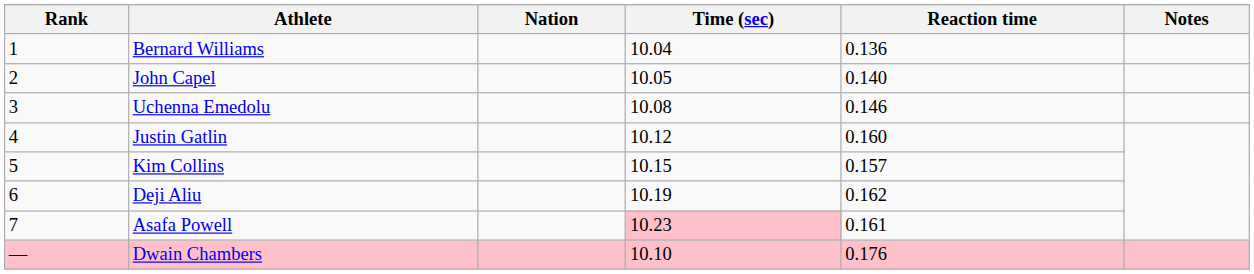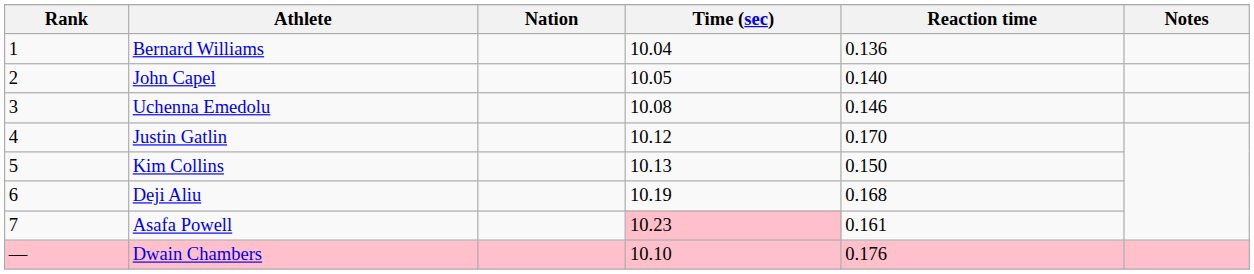Justin Gatlin | Reaction time: 0.160 -> 0.170
Kim Collins | Time (sec): 10.15 -> 10.13
Kim Collins | Reaction time: 0.157 -> 0.150
Deji Aliu | Reaction time: 0.162 -> 0.168
